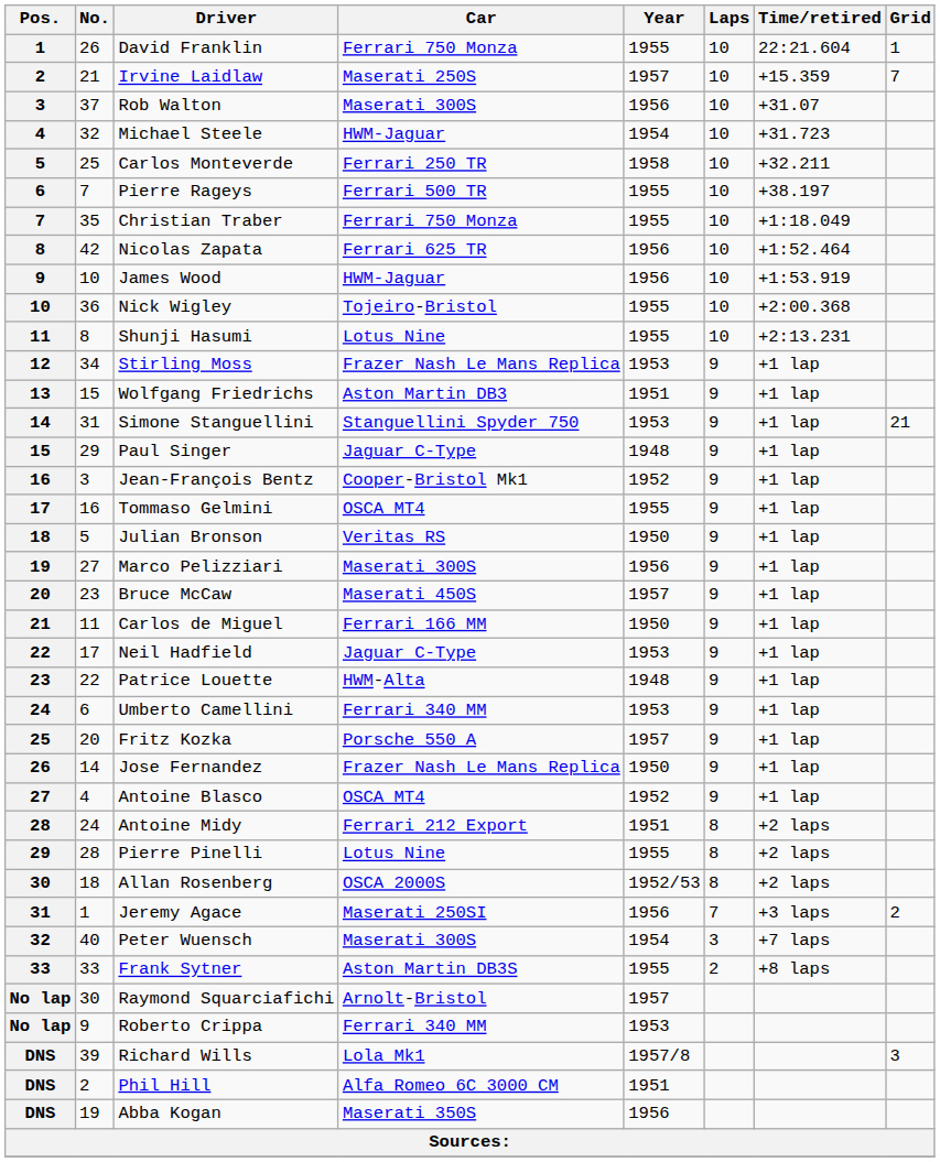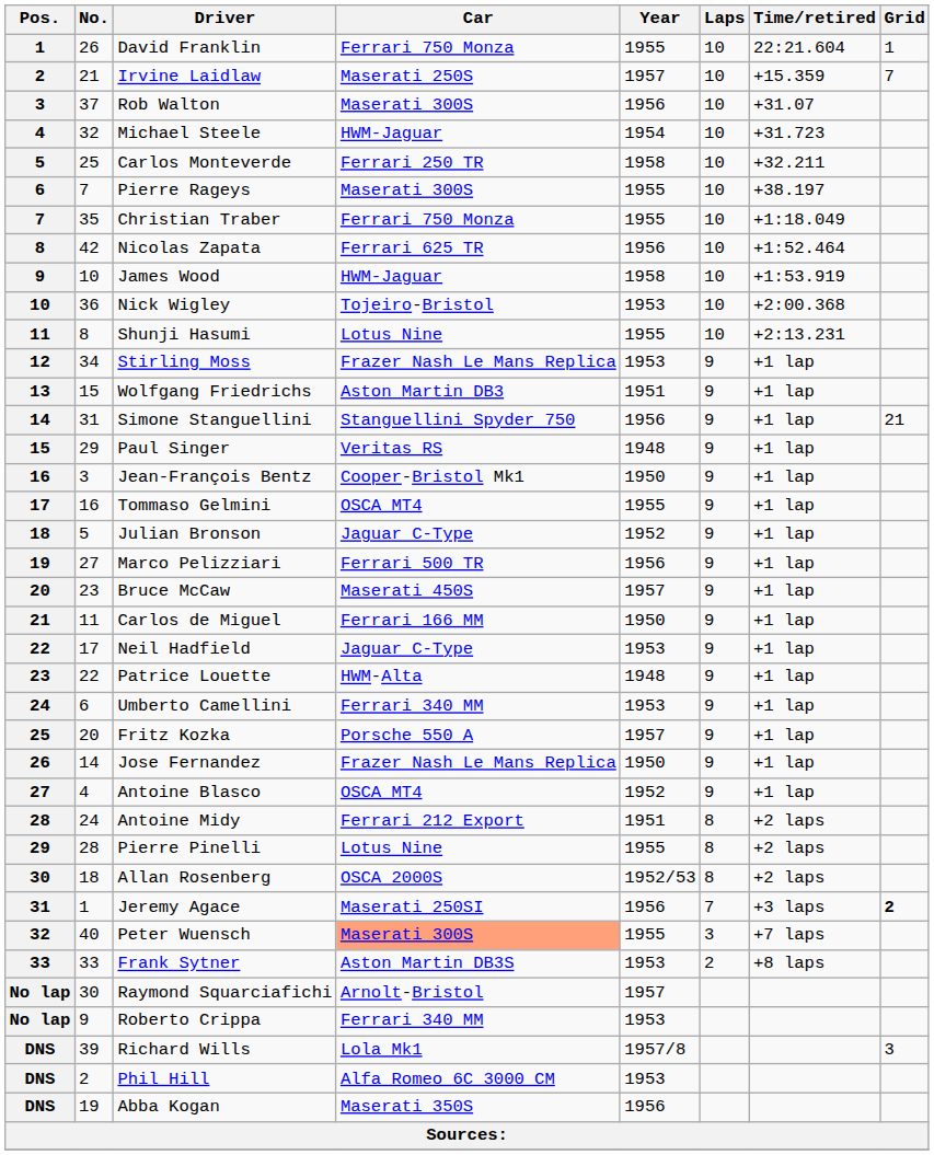Pierre Rageys | Car: Ferrari 500 TR -> Maserati 300S
James Wood | Year: 1956 -> 1958
Nick Wigley | Year: 1955 -> 1953
Simone Stanguellini | Year: 1953 -> 1956
Paul Singer | Car: Jaguar C-Type -> Veritas RS
Jean-François Bentz | Year: 1952 -> 1950
Julian Bronson | Car: Veritas RS -> Jaguar C-Type
Julian Bronson | Year: 1950 -> 1952
Marco Pelizziari | Car: Maserati 300S -> Ferrari 500 TR
Jeremy Agace | Grid: normal -> bold
Peter Wuensch | Car: no background -> lightsalmon background
Peter Wuensch | Year: 1954 -> 1955
Frank Sytner | Year: 1955 -> 1953
Phil Hill | Year: 1951 -> 1953
